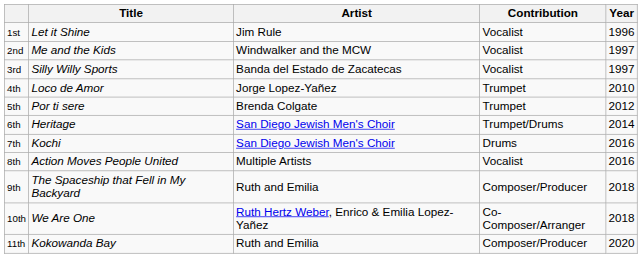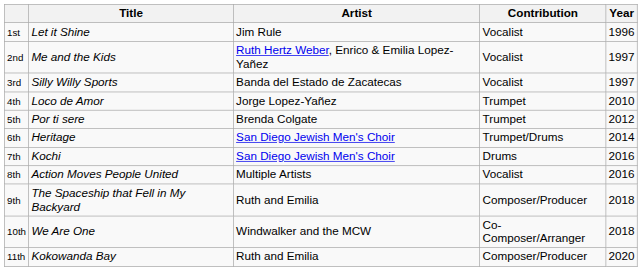2nd | Artist: Windwalker and the MCW -> Ruth Hertz Weber, Enrico & Emilia Lopez-Yañez
10th | Artist: Ruth Hertz Weber, Enrico & Emilia Lopez-Yañez -> Windwalker and the MCW
